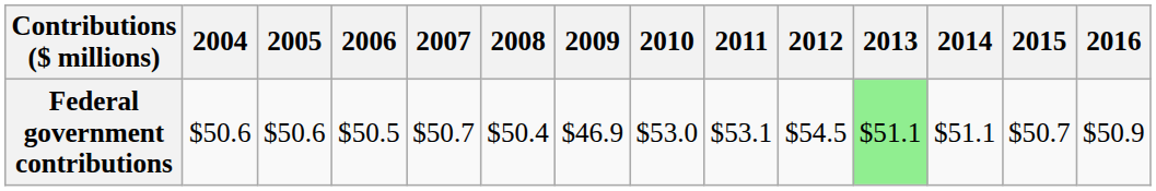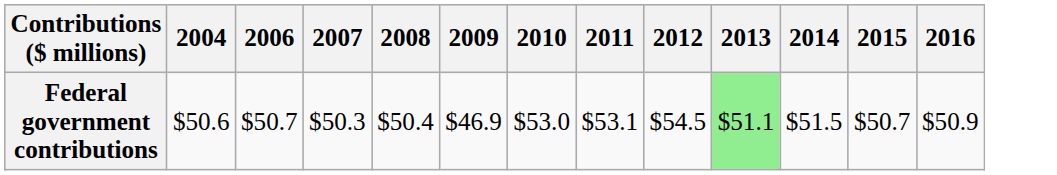- column: 2005 | $50.6
Federal government contributions | 2006: $50.5 -> $50.7
Federal government contributions | 2007: $50.7 -> $50.3
Federal government contributions | 2014: $51.1 -> $51.5
